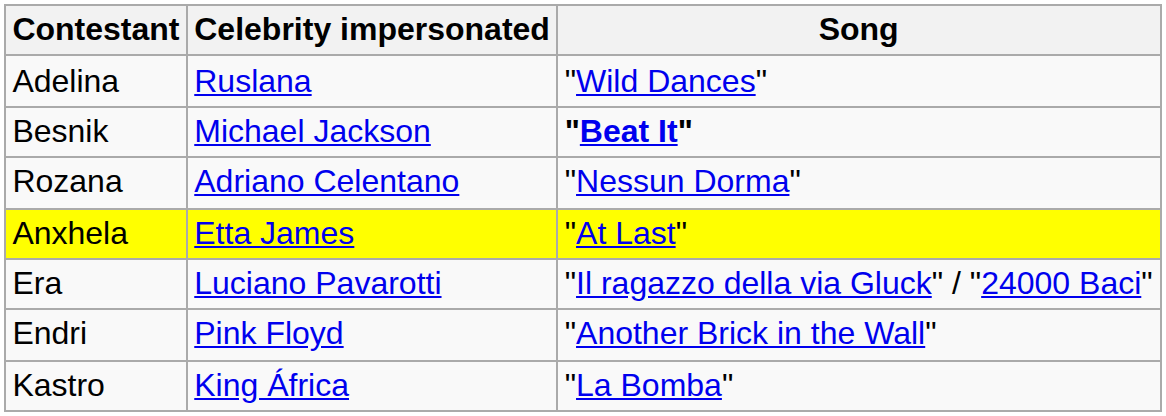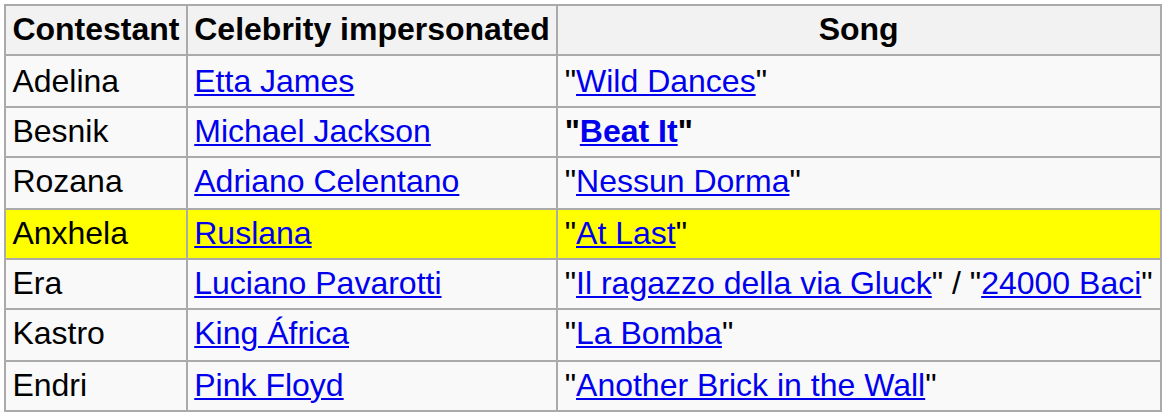Adelina | Celebrity impersonated: Ruslana -> Etta James
Anxhela | Celebrity impersonated: Etta James -> Ruslana
rows swapped: Kastro <-> Endri
